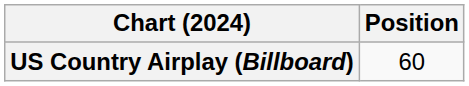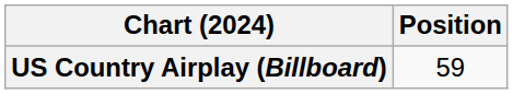US Country Airplay (Billboard) | Position: 60 -> 59
